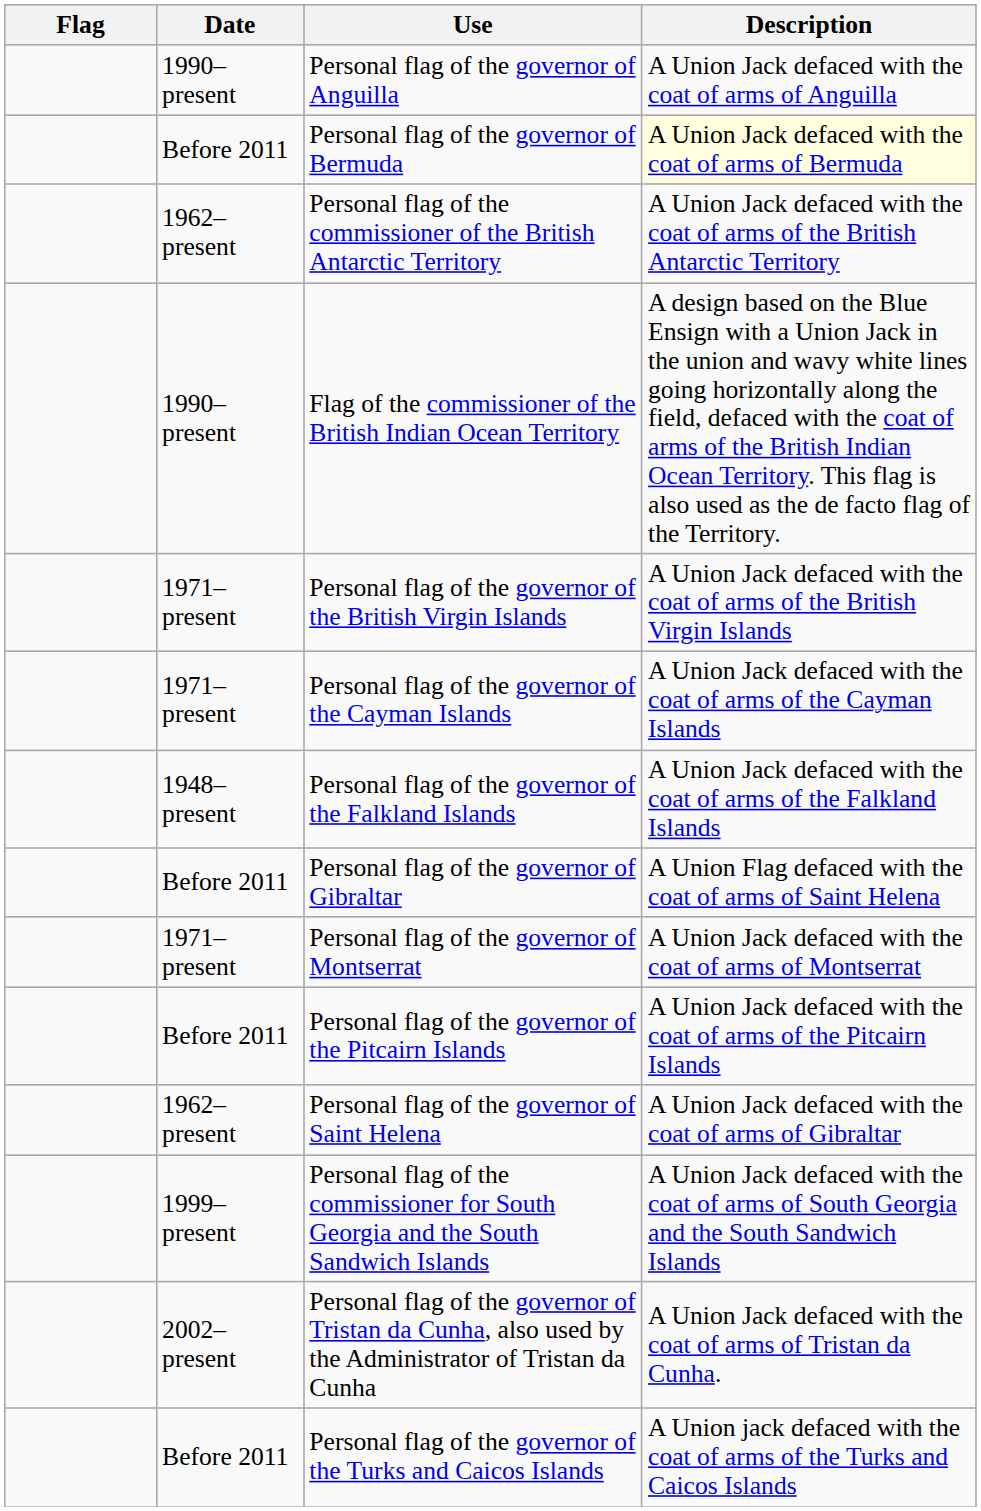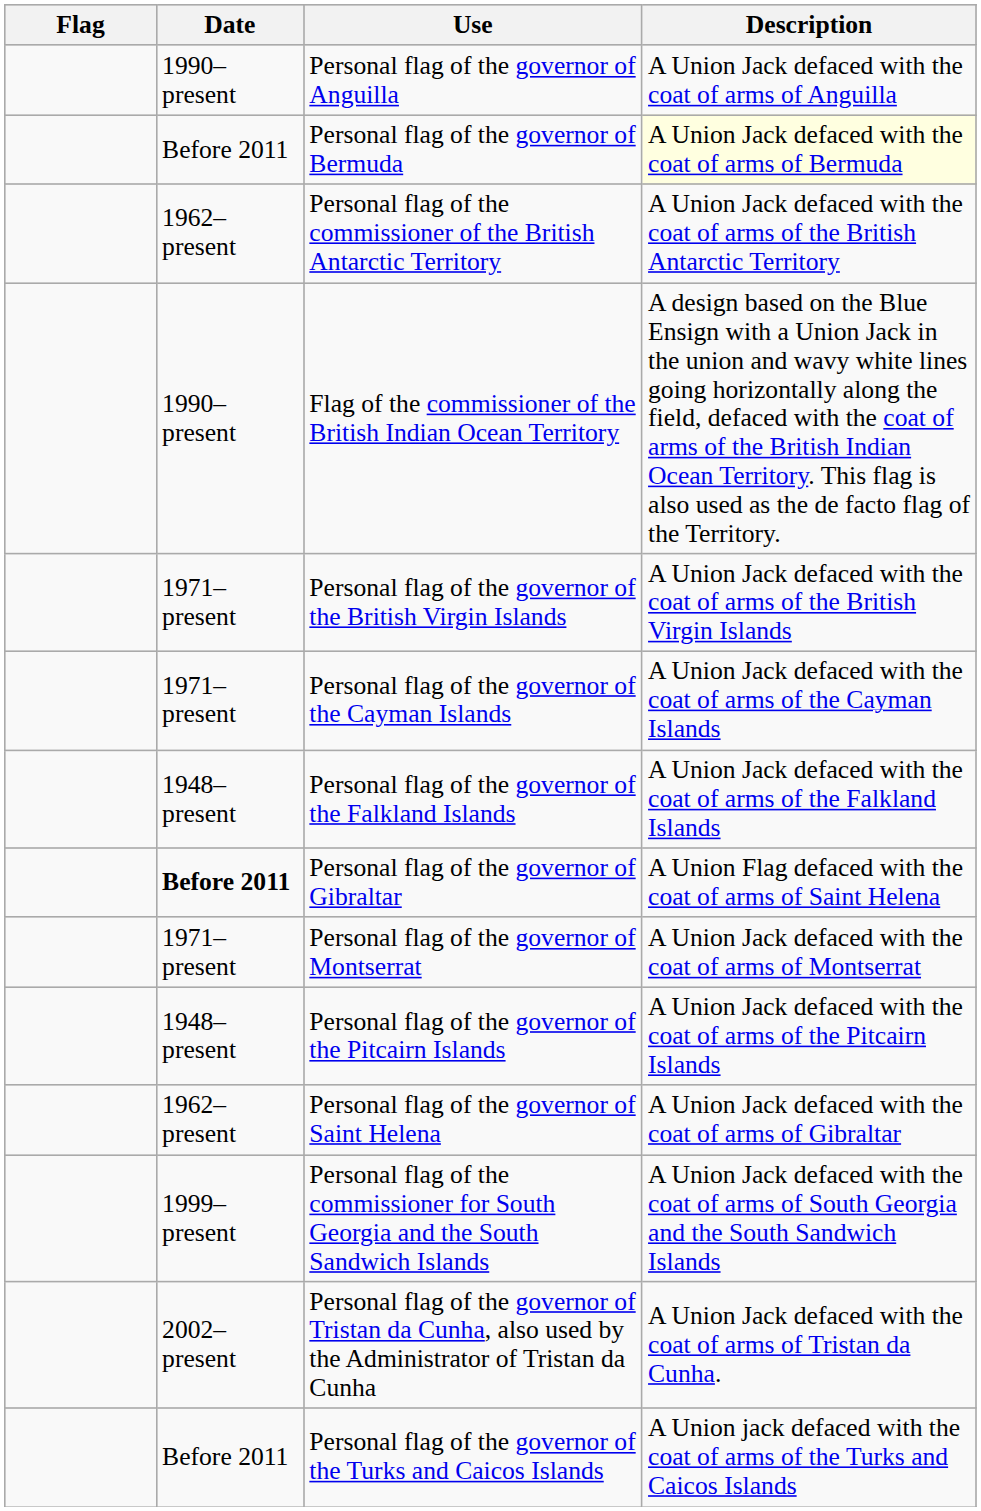Personal flag of the governor of Gibraltar | Date: normal -> bold
Personal flag of the governor of the Pitcairn Islands | Date: Before 2011 -> 1948–present
